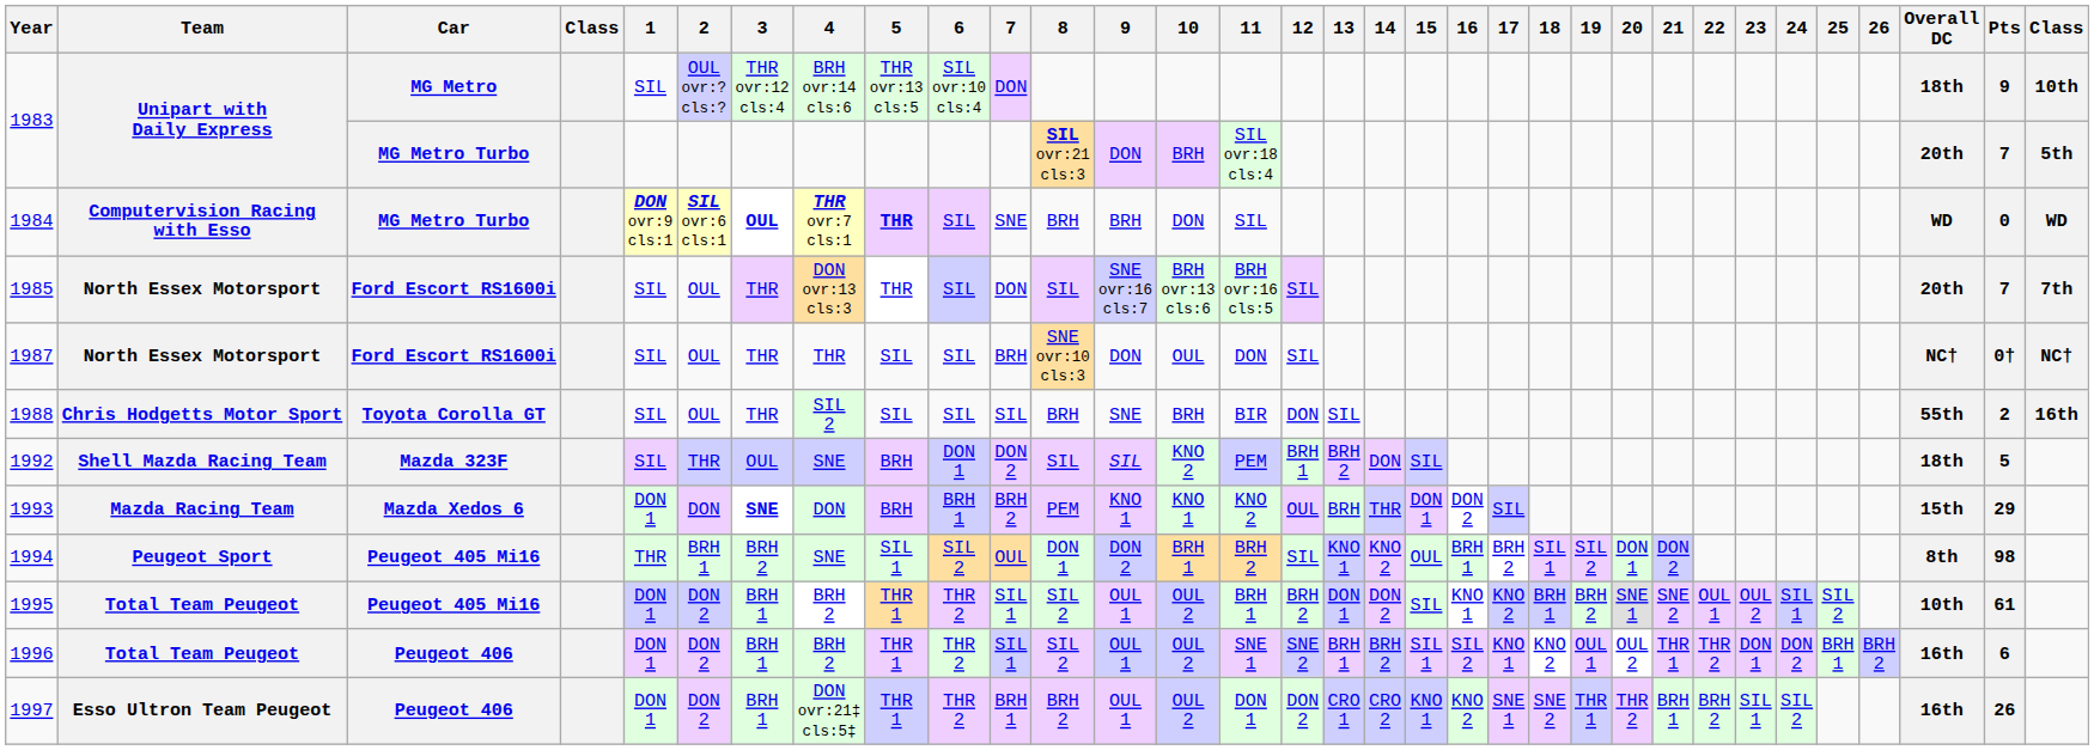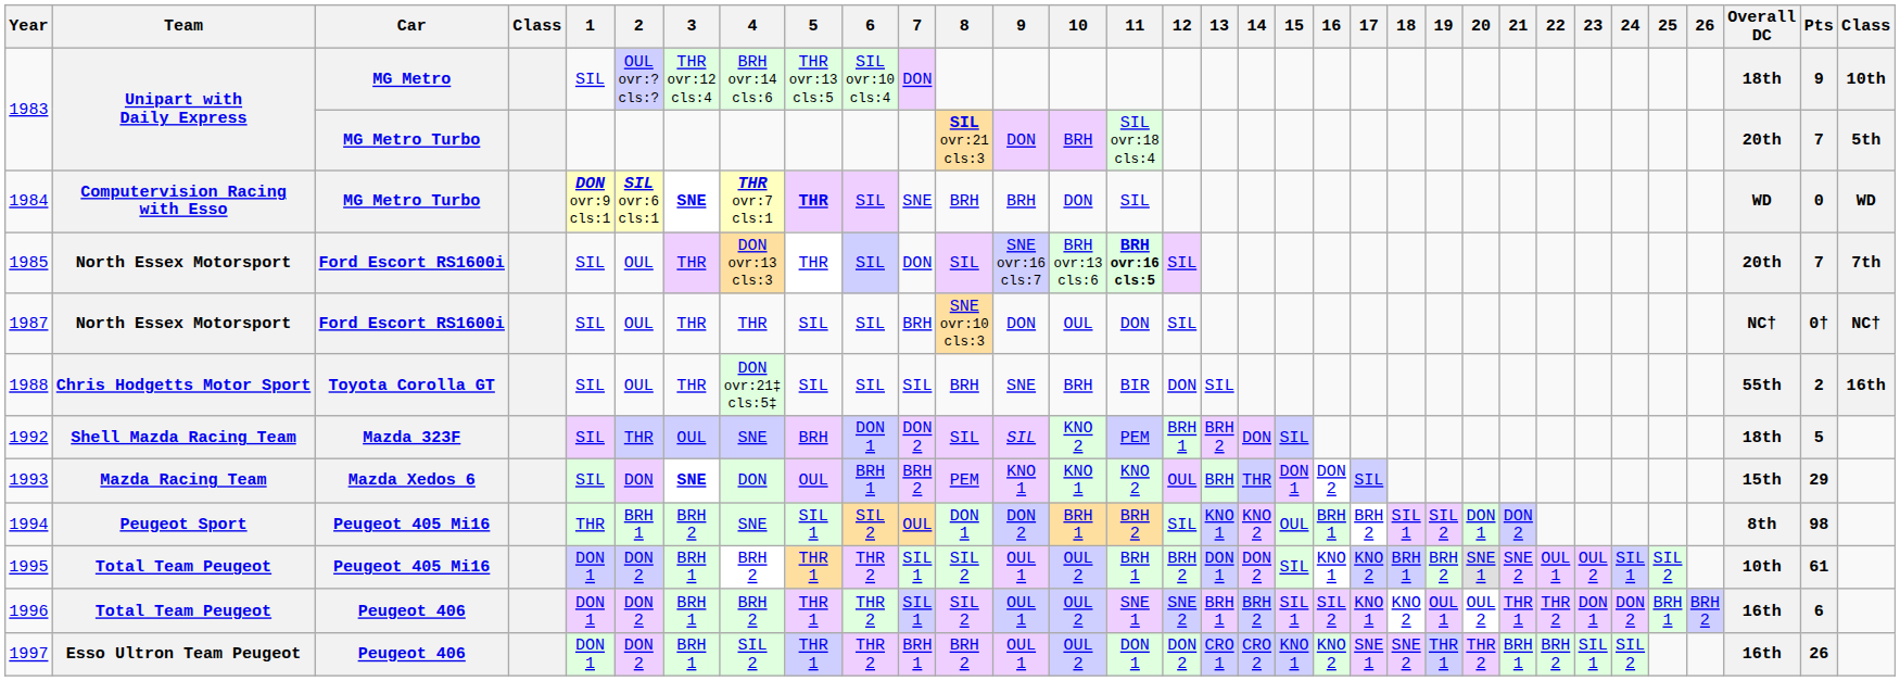1984 | 3: OUL -> SNE
1985 | 11: normal -> bold
1988 | 4: SIL 2 -> DON ovr:21‡ cls:5‡
1993 | 1: DON 1 -> SIL
1993 | 5: BRH -> OUL
1997 | 4: DON ovr:21‡ cls:5‡ -> SIL 2
